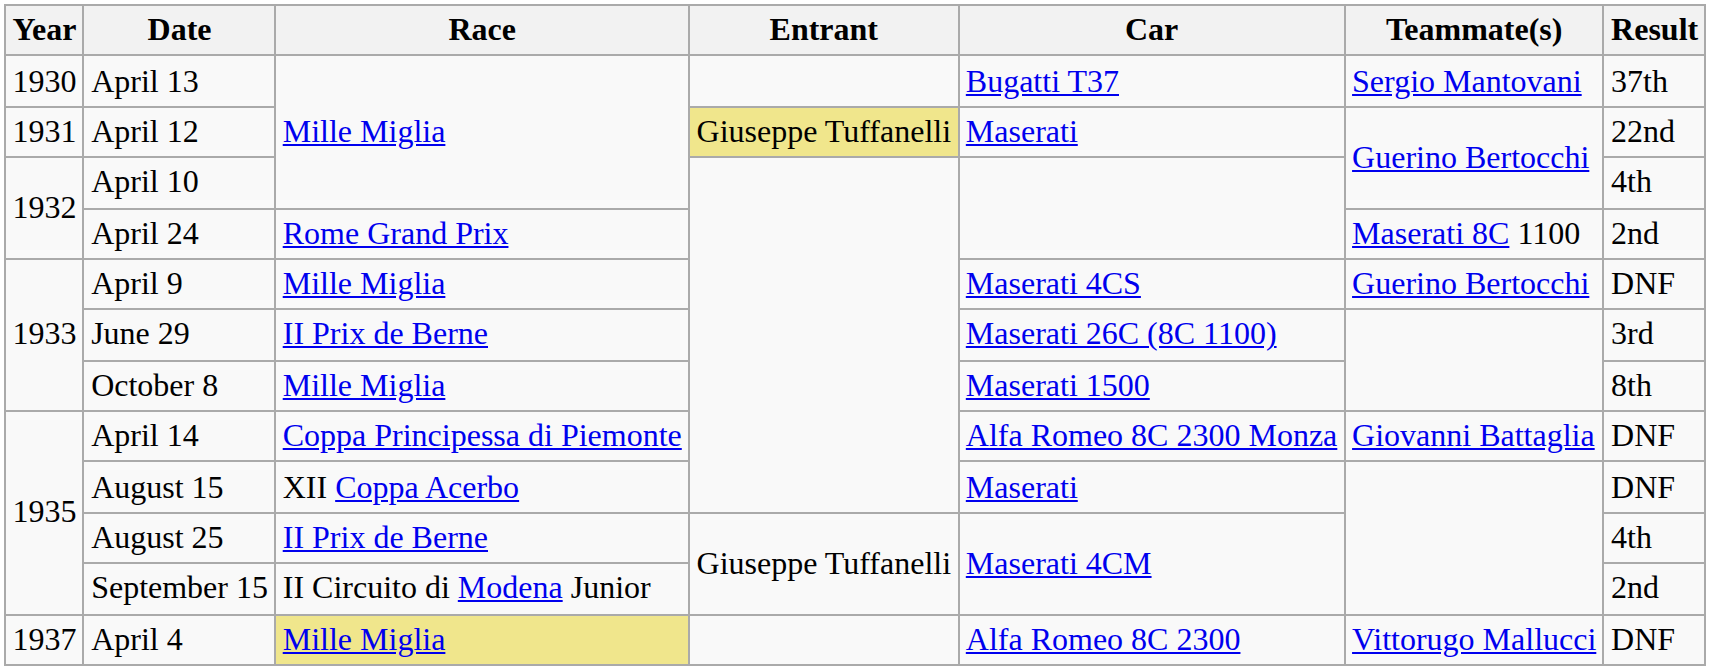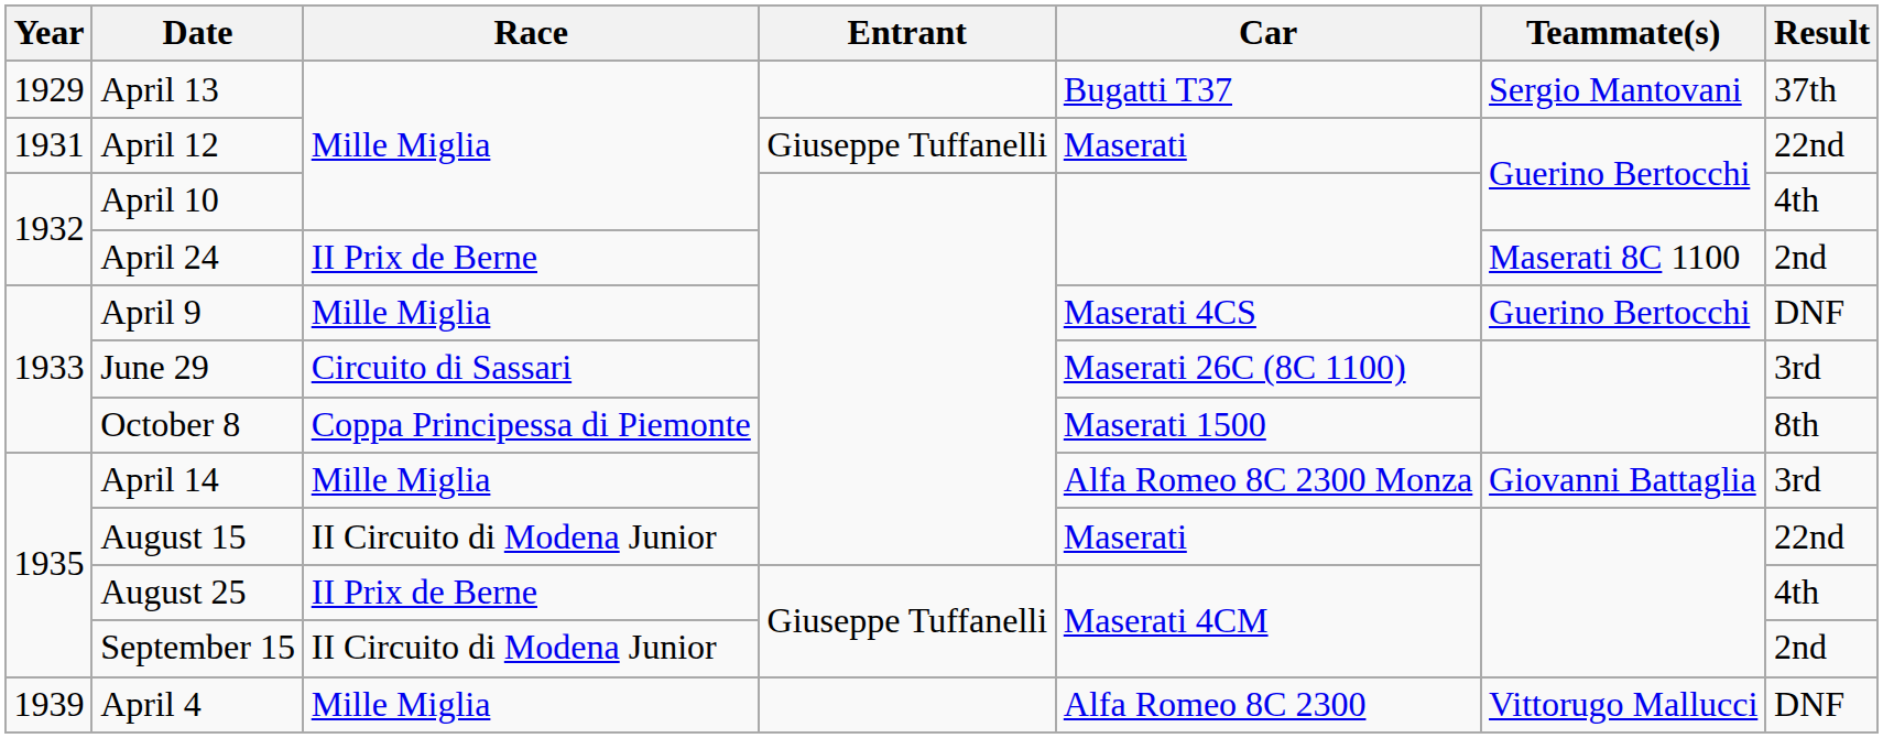April 13 | Year: 1930 -> 1929
April 12 | Entrant: khaki background -> no background
April 24 | Race: Rome Grand Prix -> II Prix de Berne
June 29 | Race: II Prix de Berne -> Circuito di Sassari
October 8 | Race: Mille Miglia -> Coppa Principessa di Piemonte
April 14 | Race: Coppa Principessa di Piemonte -> Mille Miglia
April 14 | Result: DNF -> 3rd
August 15 | Race: XII Coppa Acerbo -> II Circuito di Modena Junior
August 15 | Result: DNF -> 22nd
April 4 | Year: 1937 -> 1939
April 4 | Race: khaki background -> no background
